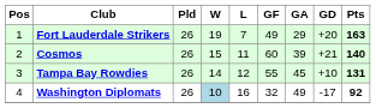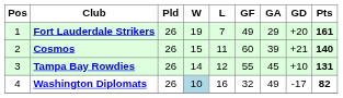Fort Lauderdale Strikers | Pts: 163 -> 161
Washington Diplomats | Pts: 92 -> 82
